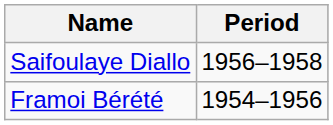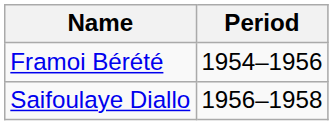rows swapped: Framoi Bérété <-> Saifoulaye Diallo
